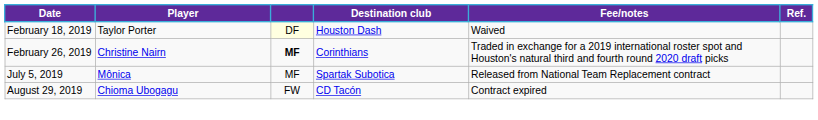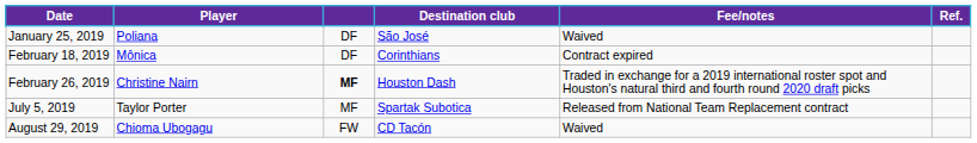+ row: January 25, 2019 | Poliana | DF | São José | Waived
February 18, 2019 | Player: Taylor Porter -> Mônica
February 18, 2019 | column 3: lightyellow background -> no background
February 18, 2019 | Destination club: Houston Dash -> Corinthians
February 18, 2019 | Fee/notes: Waived -> Contract expired
February 26, 2019 | Destination club: Corinthians -> Houston Dash
July 5, 2019 | Player: Mônica -> Taylor Porter
August 29, 2019 | Fee/notes: Contract expired -> Waived
